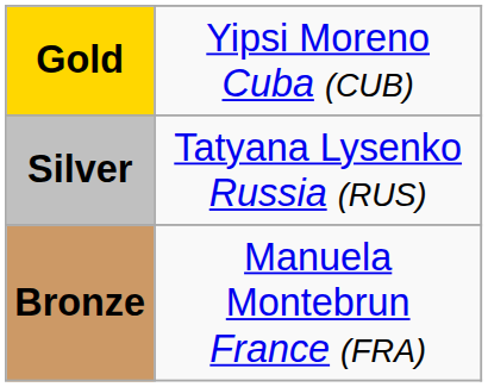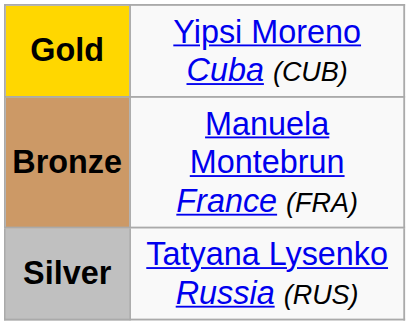rows swapped: Silver <-> Bronze
